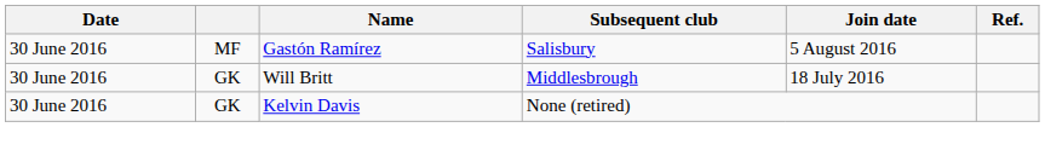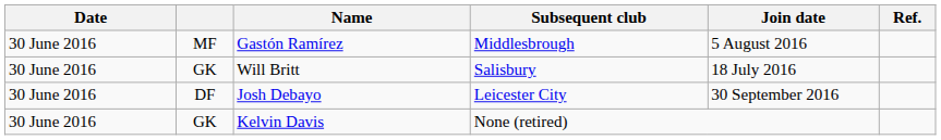Gastón Ramírez | Subsequent club: Salisbury -> Middlesbrough
Will Britt | Subsequent club: Middlesbrough -> Salisbury
+ row: 30 June 2016 | DF | Josh Debayo | Leicester City | 30 September 2016
